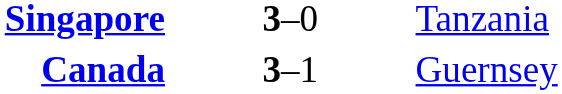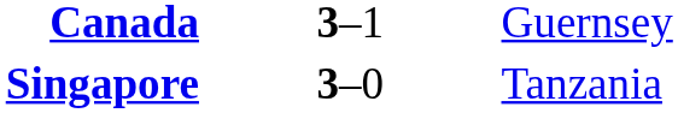rows swapped: Canada <-> Singapore
